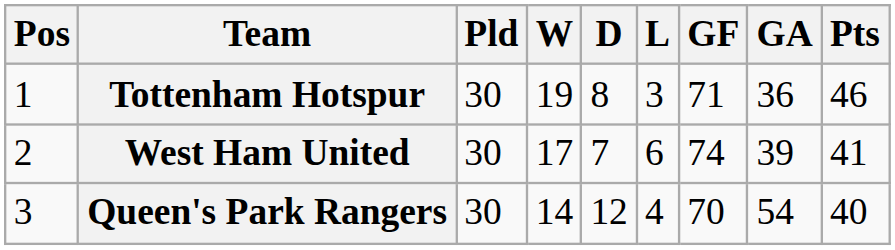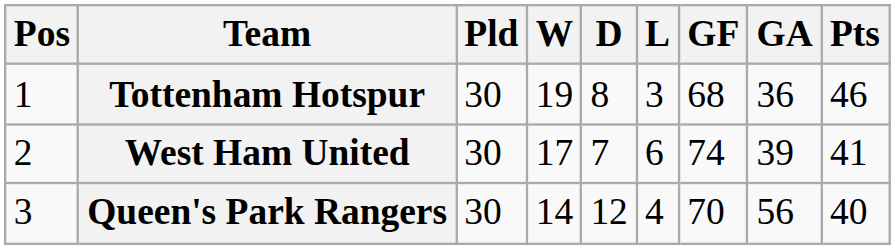Tottenham Hotspur | GF: 71 -> 68
Queen's Park Rangers | GA: 54 -> 56
